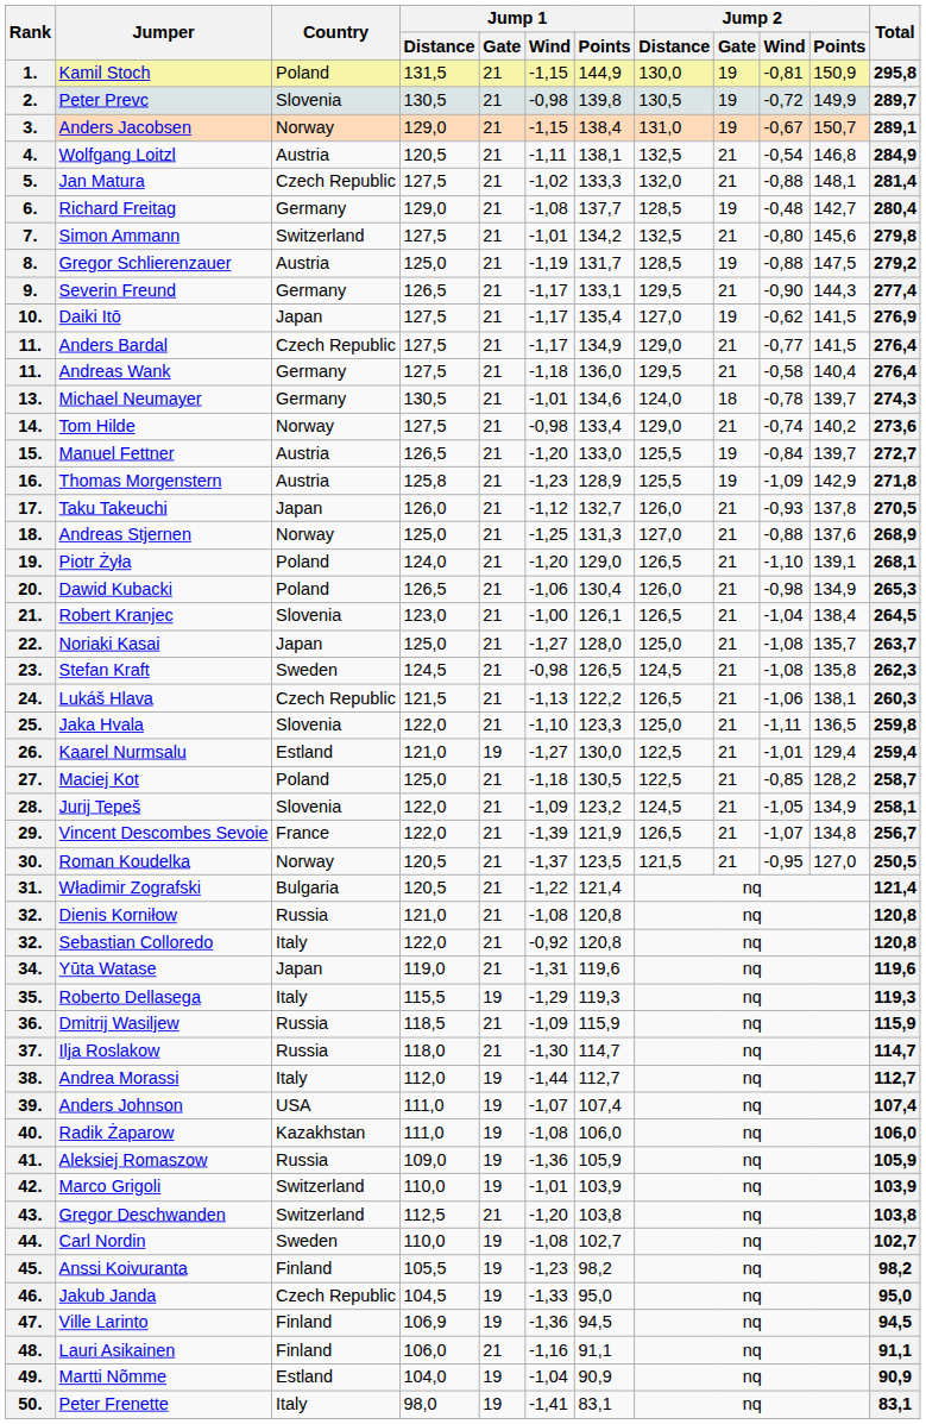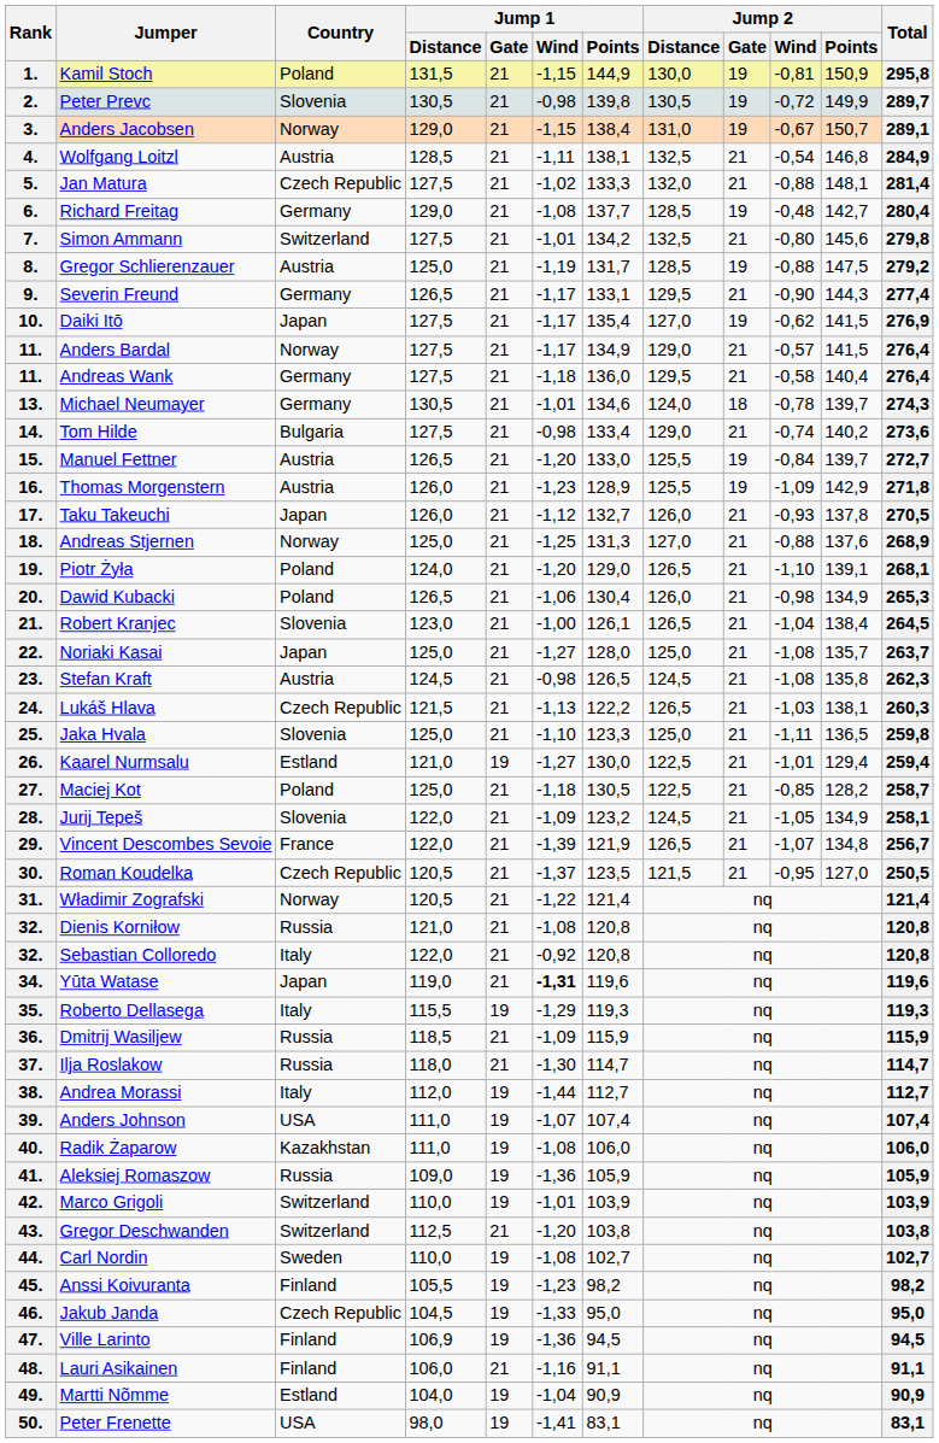4. | Jump 1 / Distance: 120,5 -> 128,5
11. / Anders Bardal | Country: Czech Republic -> Norway
11. / Anders Bardal | Jump 2 / Wind: -0,77 -> -0,57
14. | Country: Norway -> Bulgaria
16. | Jump 1 / Distance: 125,8 -> 126,0
23. | Country: Sweden -> Austria
24. | Jump 2 / Wind: -1,06 -> -1,03
25. | Jump 1 / Distance: 122,0 -> 125,0
30. | Country: Norway -> Czech Republic
31. | Country: Bulgaria -> Norway
34. | Jump 1 / Wind: normal -> bold
50. | Country: Italy -> USA
